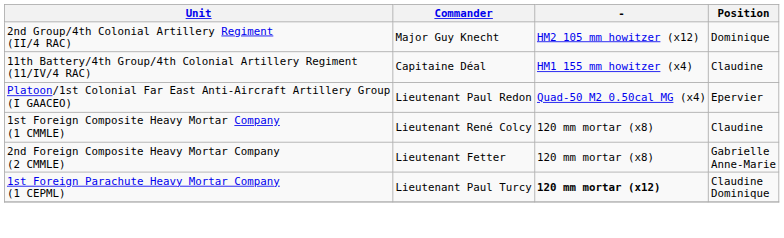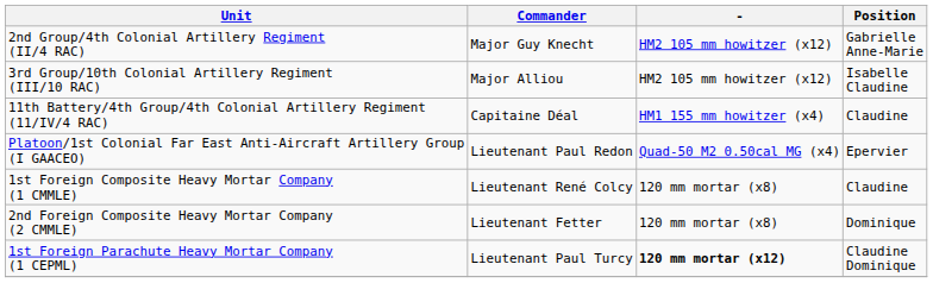2nd Group/4th Colonial Artillery Regiment (II/4 RAC) | Position: Dominique -> Gabrielle Anne-Marie
+ row: 3rd Group/10th Colonial Artillery Regiment (III/10 RAC) | Major Alliou | HM2 105 mm howitzer (x12) | Isabelle Claudine
2nd Foreign Composite Heavy Mortar Company (2 CMMLE) | Position: Gabrielle Anne-Marie -> Dominique
